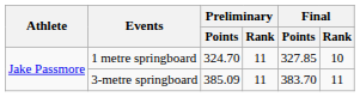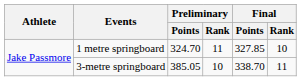3-metre springboard | Preliminary / Points: 385.09 -> 385.05
3-metre springboard | Preliminary / Rank: 11 -> 10
3-metre springboard | Final / Points: 383.70 -> 338.70
